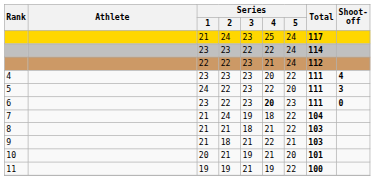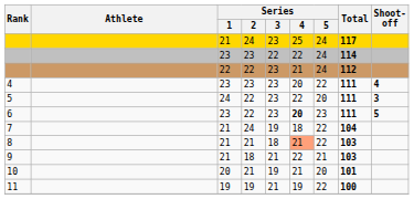6 | Shoot-off: 0 -> 5
8 | Series / 4: no background -> lightsalmon background
